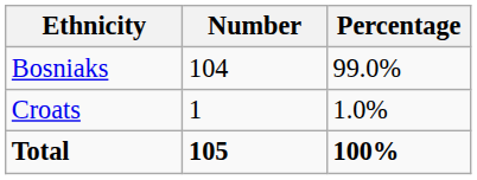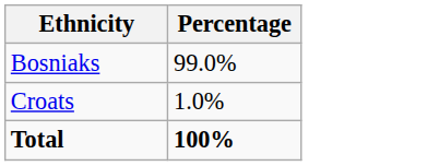- column: Number | 104 | 1 | 105
